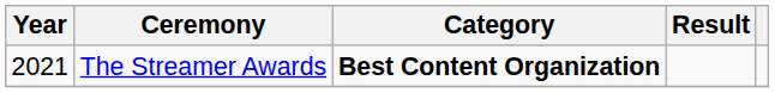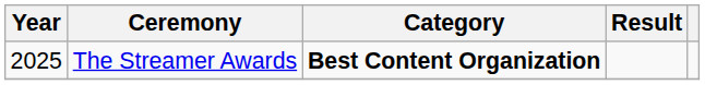The Streamer Awards | Year: 2021 -> 2025
